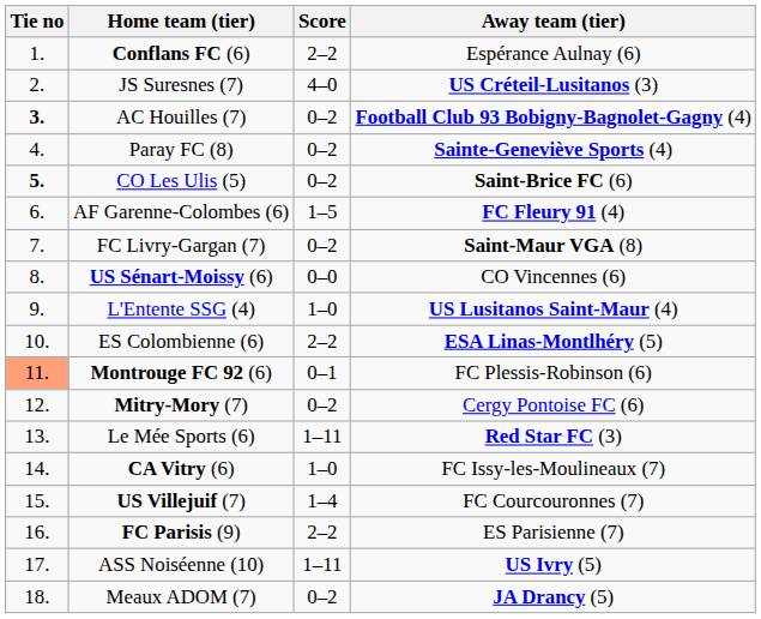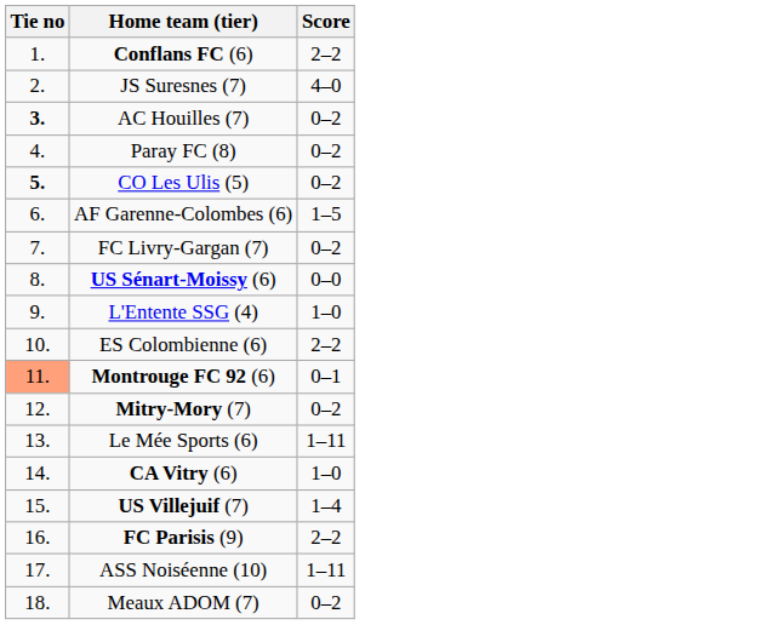- column: Away team (tier) | Espérance Aulnay (6) | US Créteil-Lusitanos (3) | Football Club 93 Bobigny-Bagnolet-Gagny (4) | Sainte-Geneviève Sports (4) | Saint-Brice FC (6) | FC Fleury 91 (4) | Saint-Maur VGA (8) | CO Vincennes (6) | US Lusitanos Saint-Maur (4) | ESA Linas-Montlhéry (5) | FC Plessis-Robinson (6) | Cergy Pontoise FC (6) | Red Star FC (3) | FC Issy-les-Moulineaux (7) | FC Courcouronnes (7) | ES Parisienne (7) | US Ivry (5) | JA Drancy (5)
